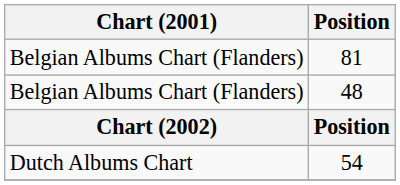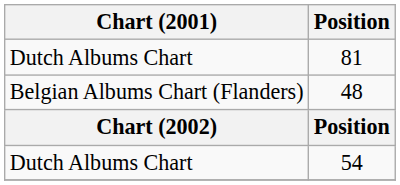81 | Chart (2001): Belgian Albums Chart (Flanders) -> Dutch Albums Chart
